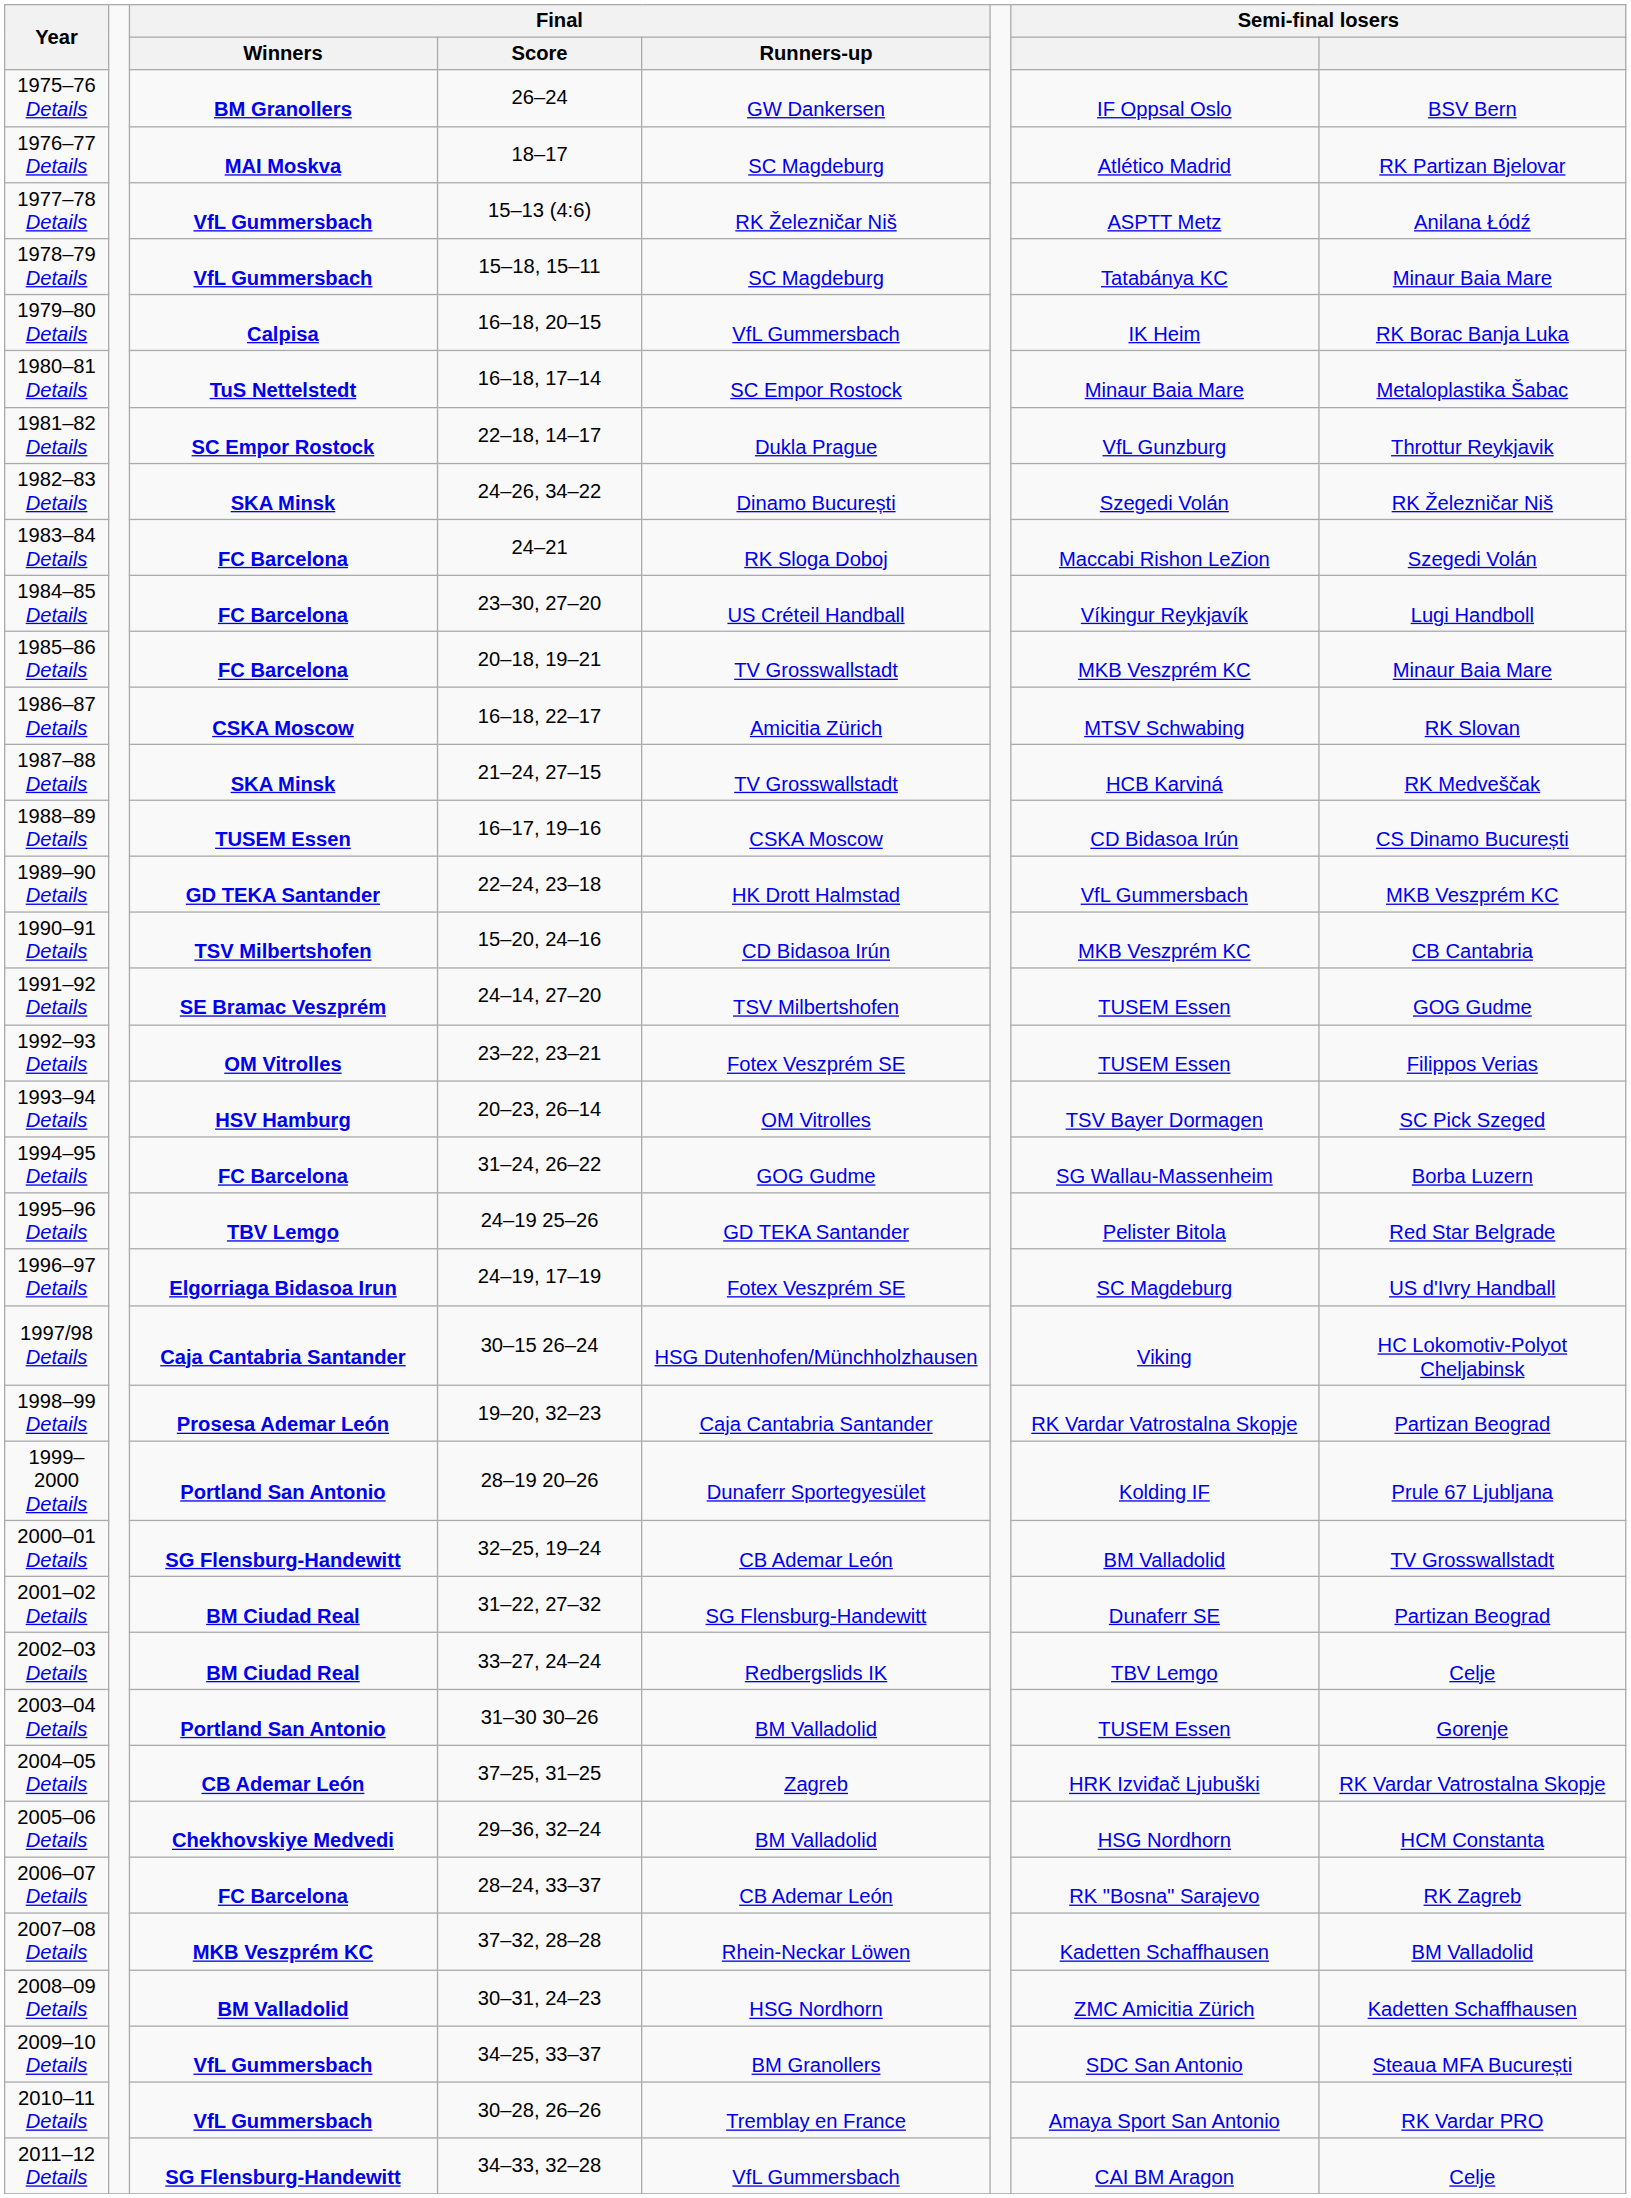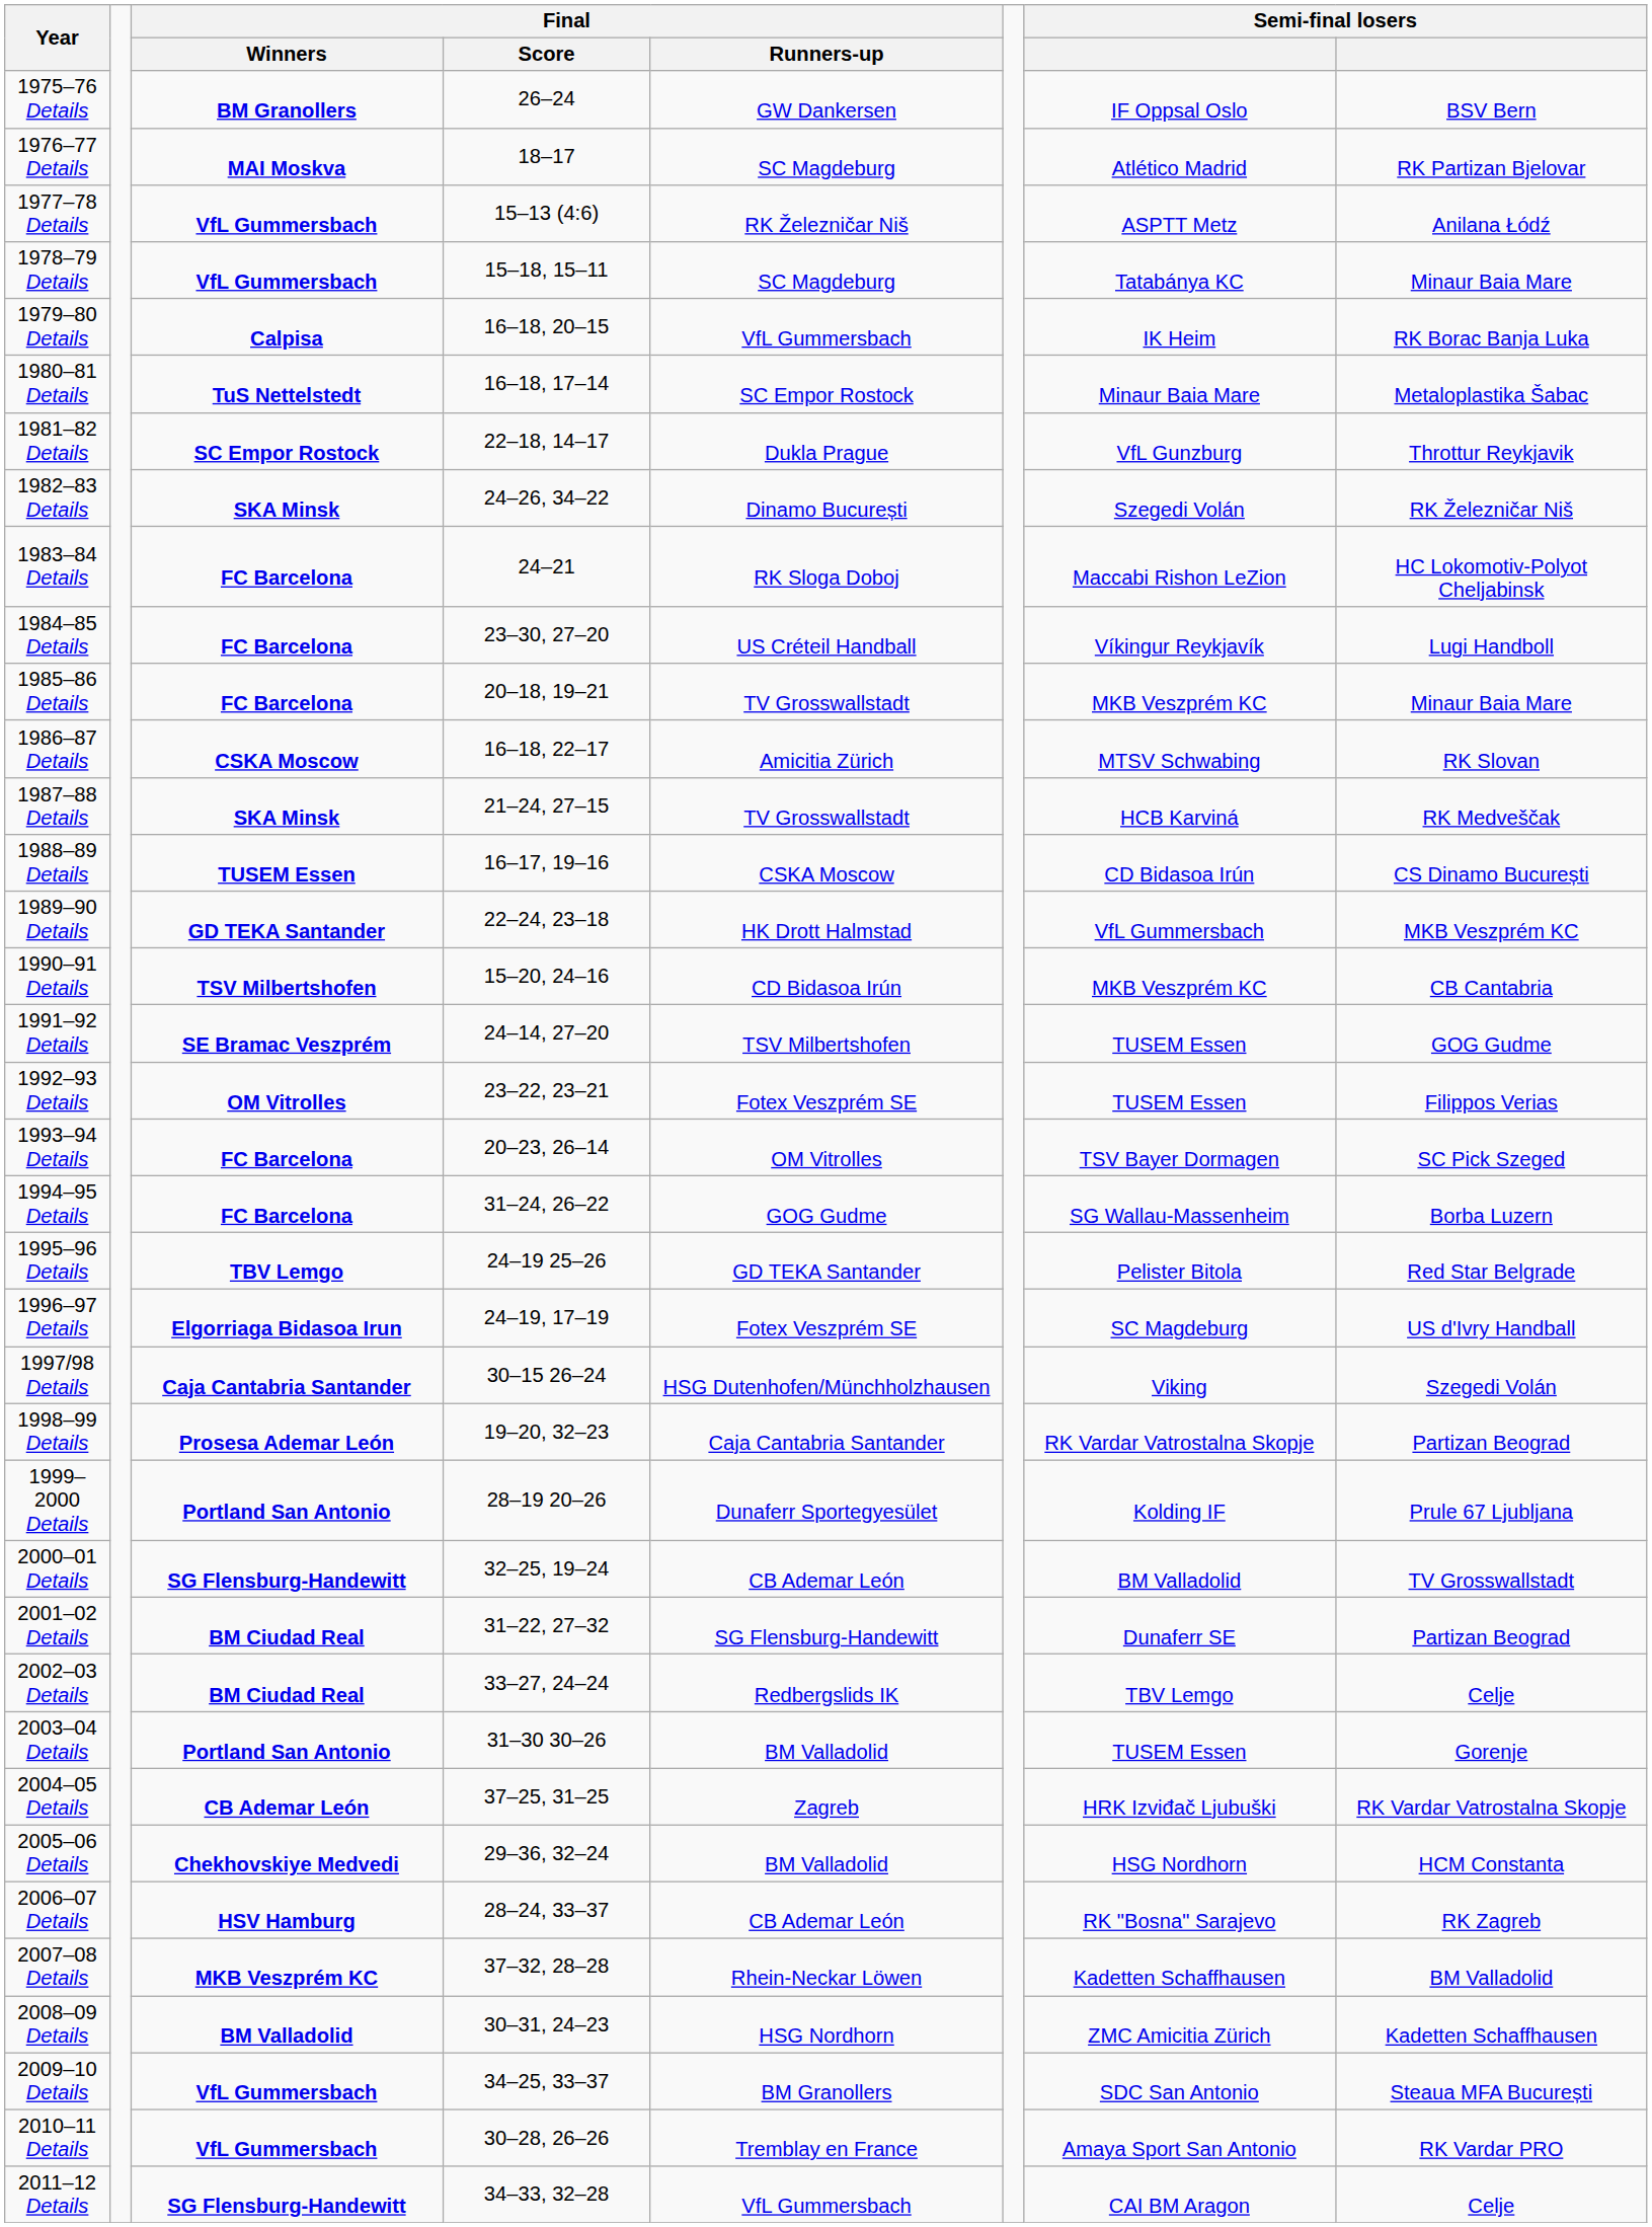1983–84 Details | column 8: Szegedi Volán -> HC Lokomotiv-Polyot Cheljabinsk
1993–94 Details | Final / Winners: HSV Hamburg -> FC Barcelona
1997/98 Details | column 8: HC Lokomotiv-Polyot Cheljabinsk -> Szegedi Volán
2006–07 Details | Final / Winners: FC Barcelona -> HSV Hamburg
